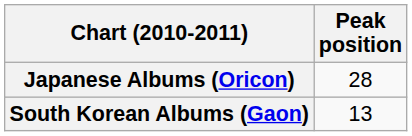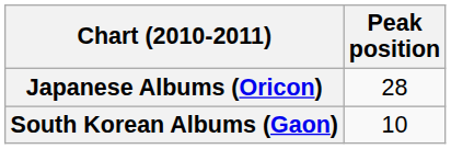South Korean Albums (Gaon) | Peak position: 13 -> 10
